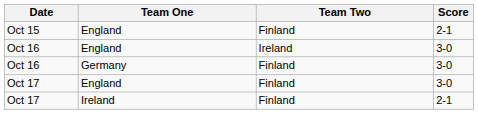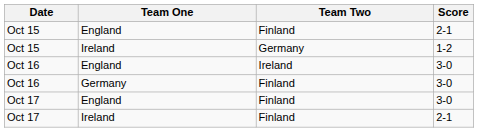+ row: Oct 15 | Ireland | Germany | 1-2
